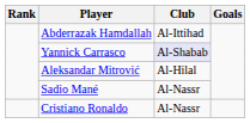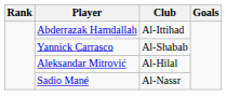Yannick Carrasco | Club: lavender background -> no background
- row: Cristiano Ronaldo | Al-Nassr
